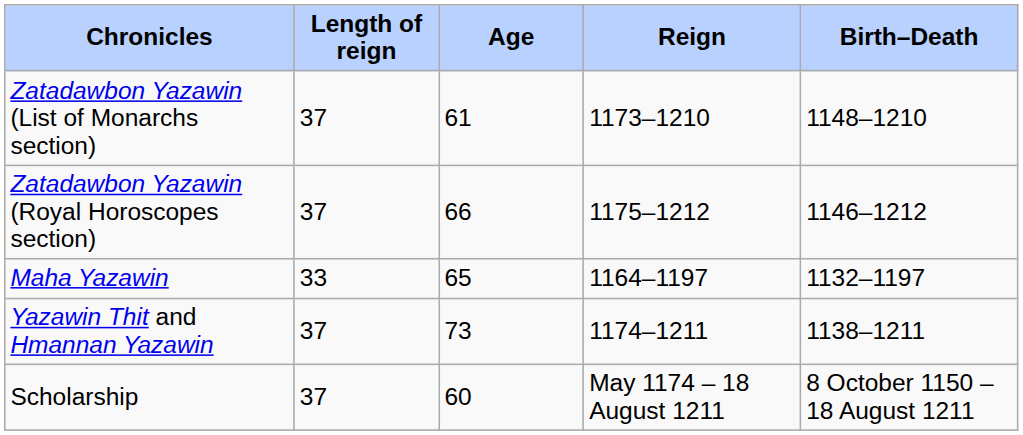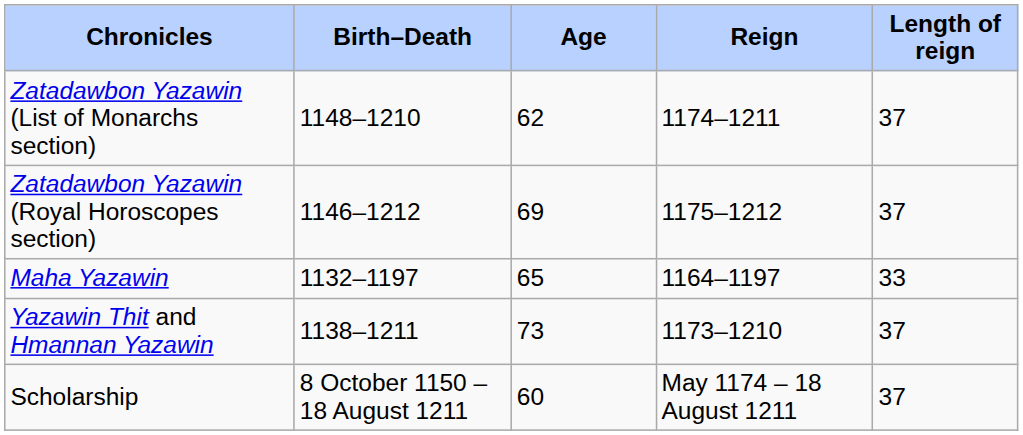columns swapped: Birth–Death <-> Length of reign
Zatadawbon Yazawin (List of Monarchs section) | Age: 61 -> 62
Zatadawbon Yazawin (List of Monarchs section) | Reign: 1173–1210 -> 1174–1211
Zatadawbon Yazawin (Royal Horoscopes section) | Age: 66 -> 69
Yazawin Thit and Hmannan Yazawin | Reign: 1174–1211 -> 1173–1210
